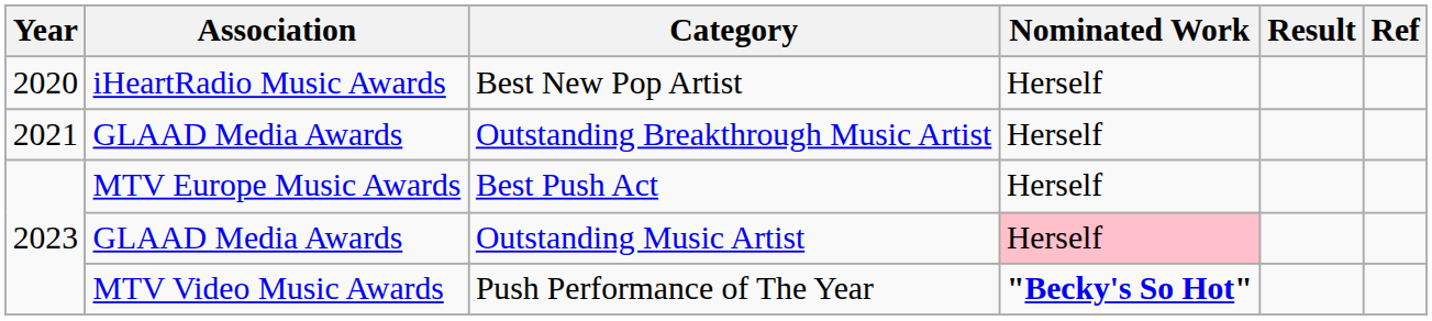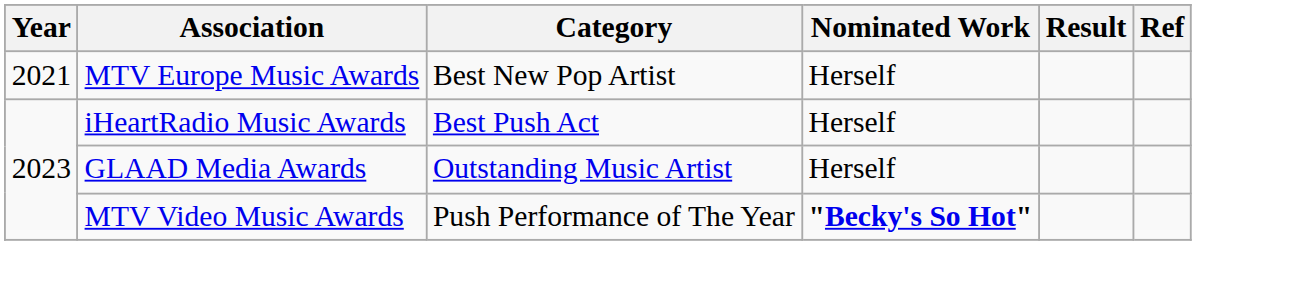Best New Pop Artist | Year: 2020 -> 2021
Best New Pop Artist | Association: iHeartRadio Music Awards -> MTV Europe Music Awards
- row: 2021 | GLAAD Media Awards | Outstanding Breakthrough Music Artist | Herself
Best Push Act | Association: MTV Europe Music Awards -> iHeartRadio Music Awards
Outstanding Music Artist | Nominated Work: pink background -> no background
